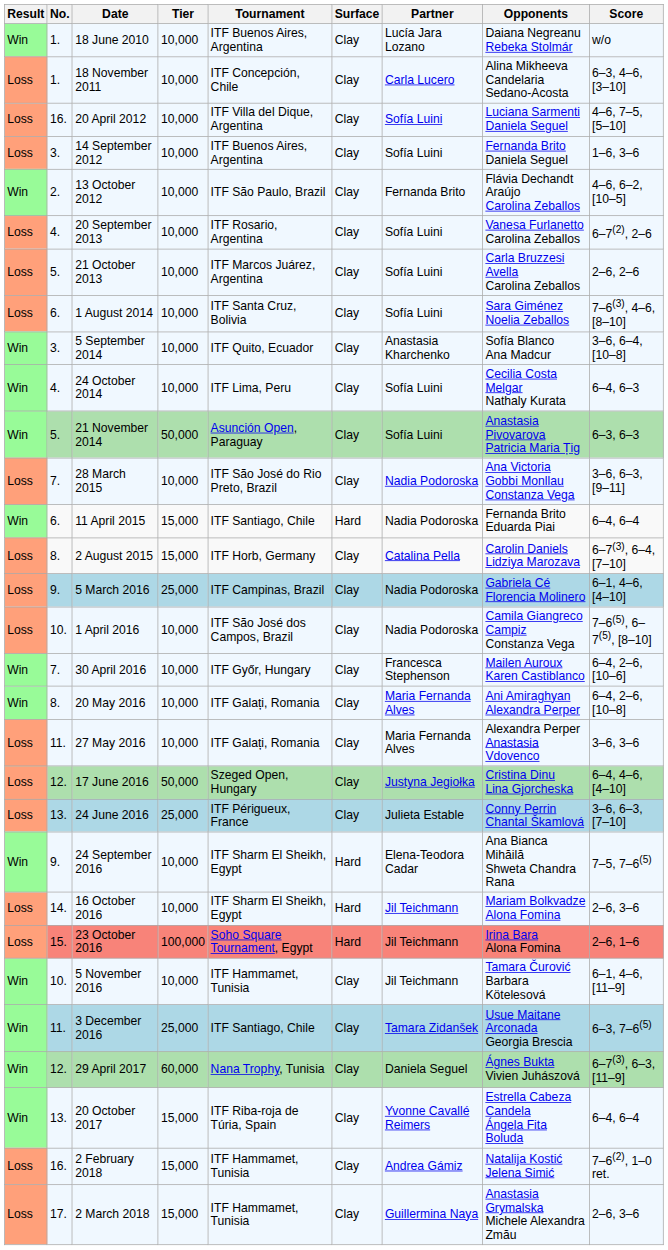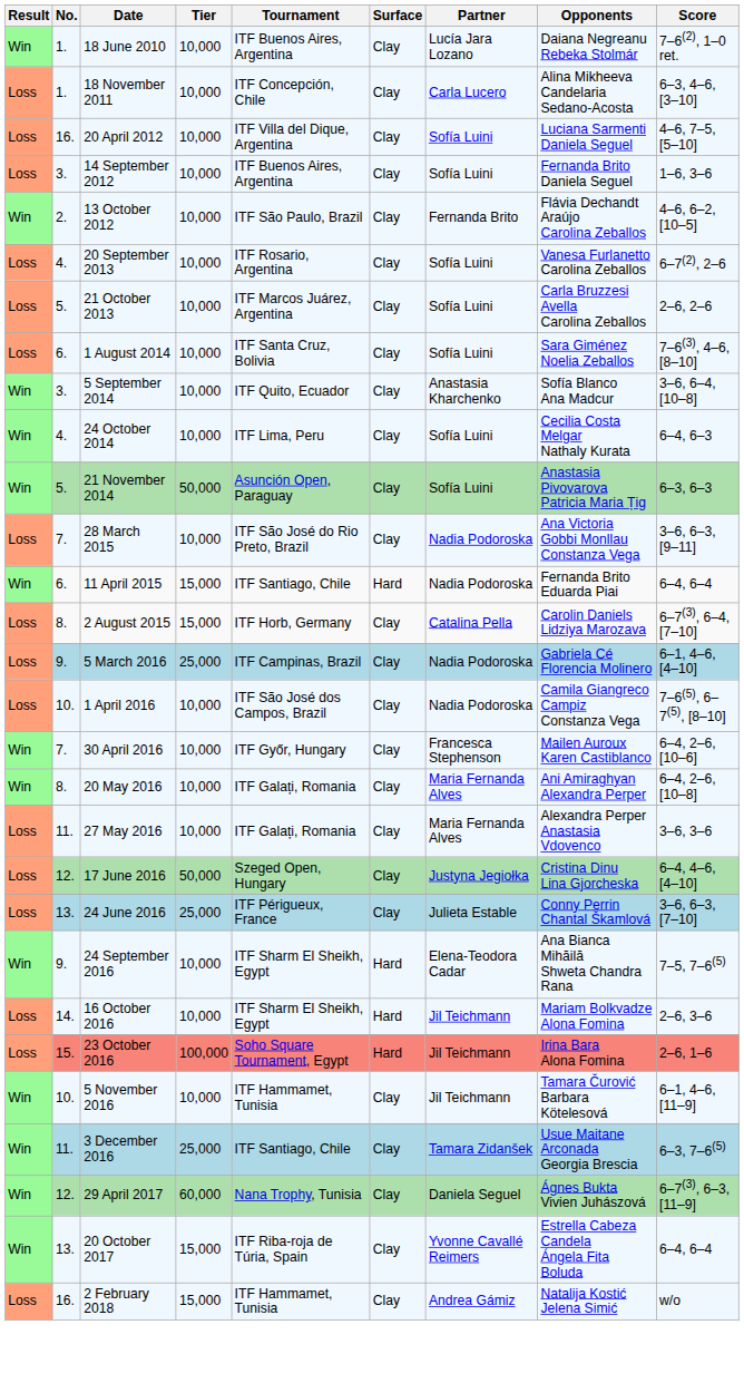18 June 2010 | Score: w/o -> 7–6(2), 1–0 ret.
2 February 2018 | Score: 7–6(2), 1–0 ret. -> w/o
- row: Loss | 17. | 2 March 2018 | 15,000 | ITF Hammamet, Tunisia | Clay | Guillermina Naya | Anastasia Grymalska Michele Alexandra Zmău | 2–6, 3–6
